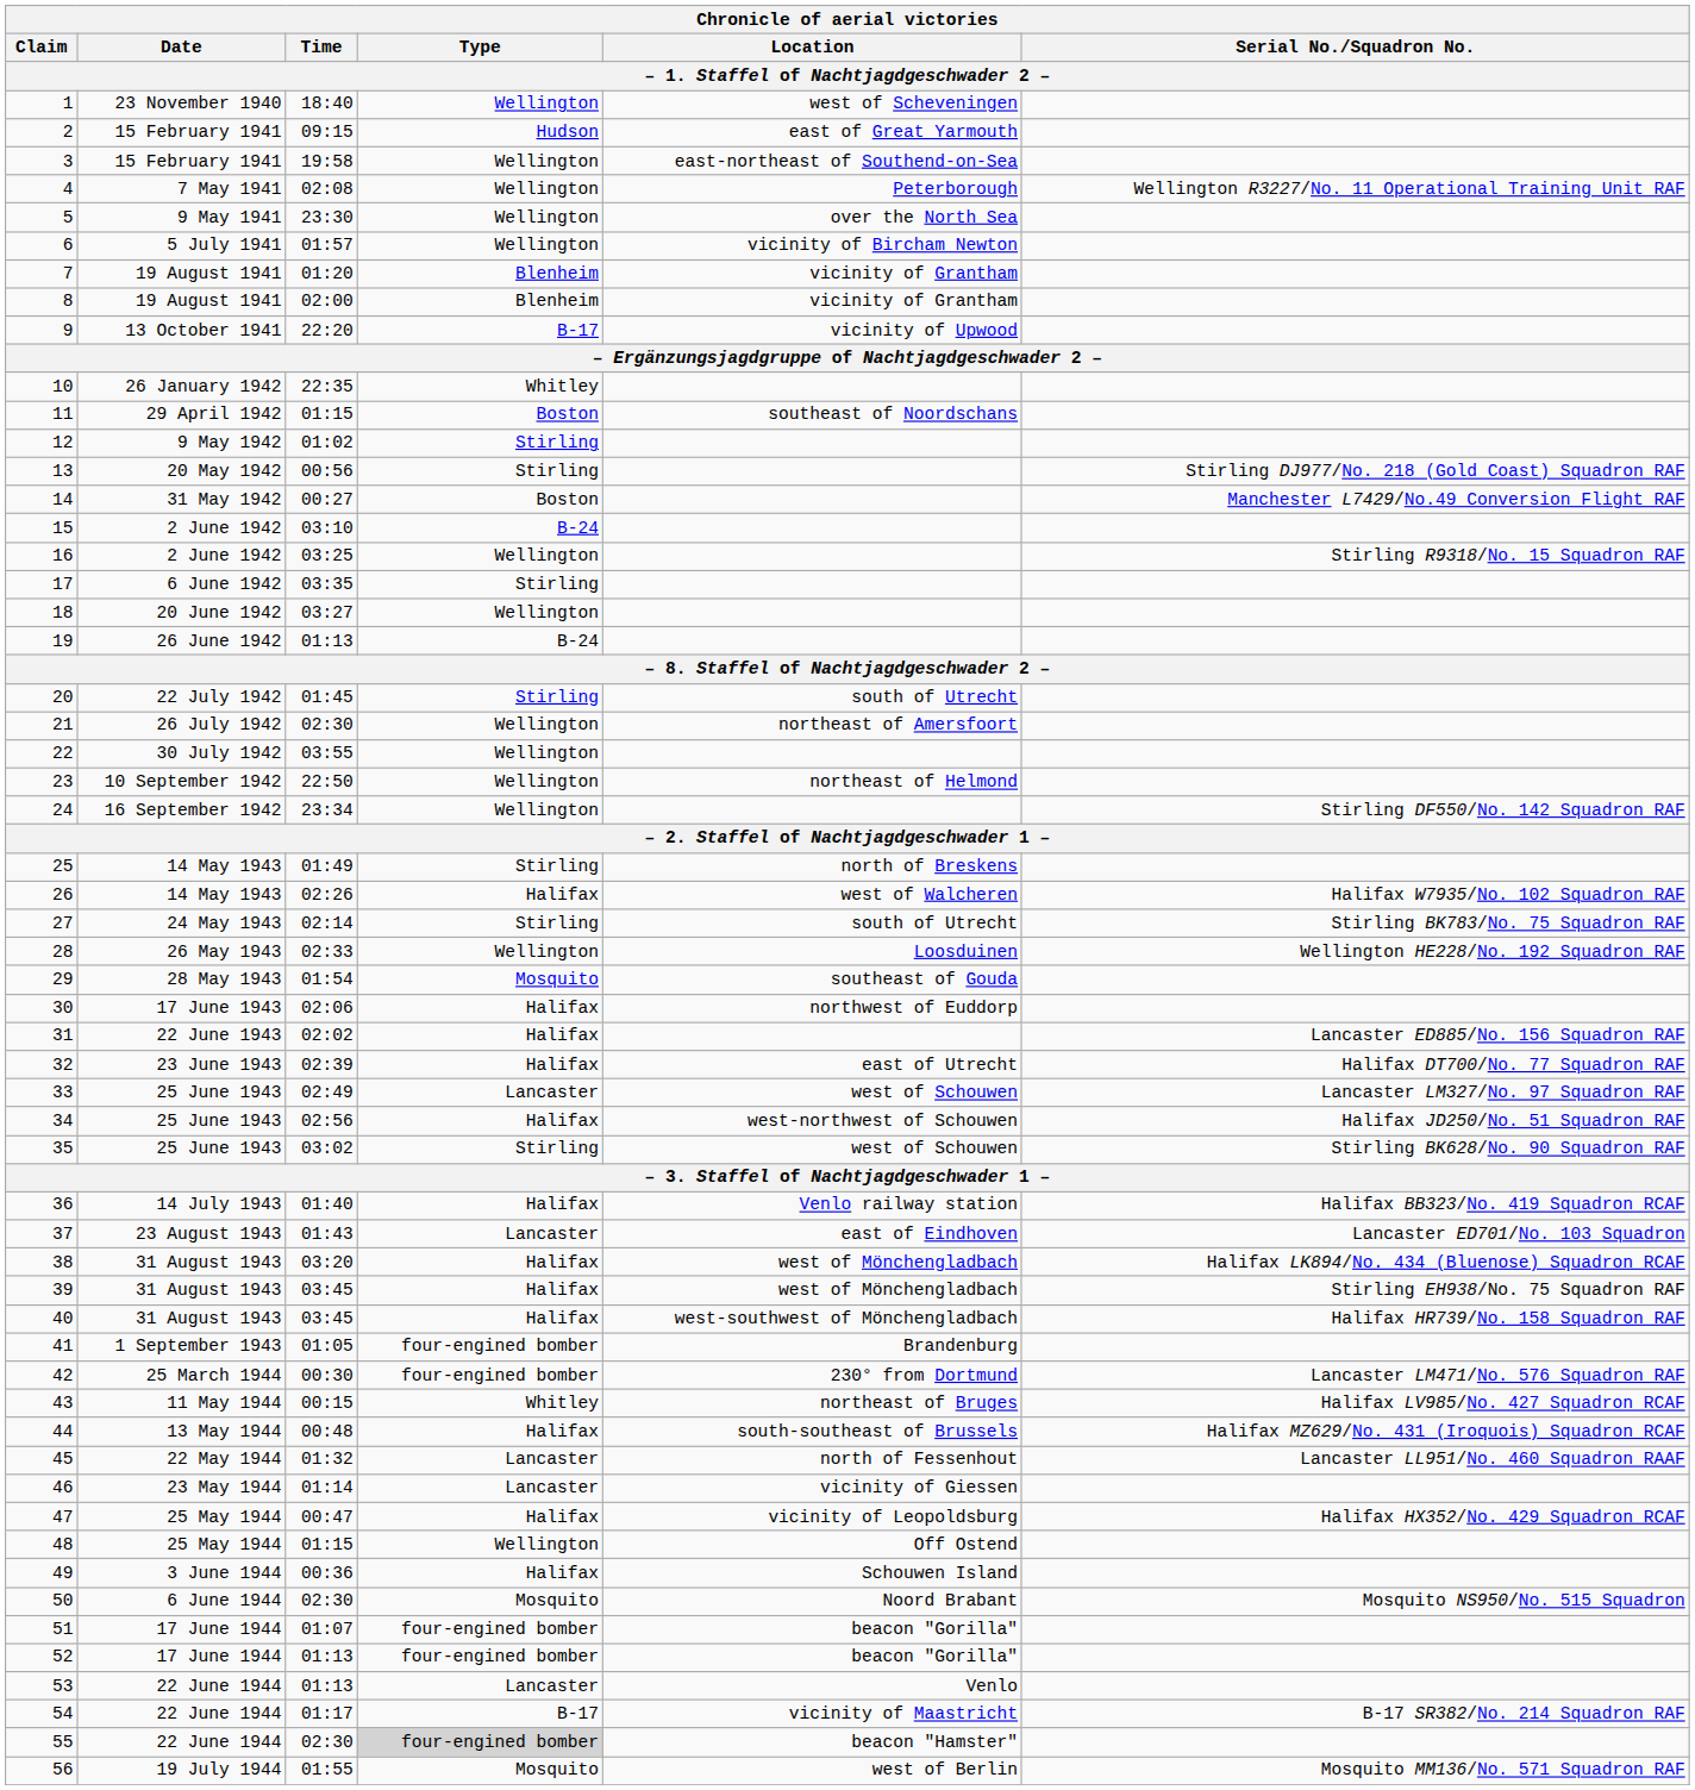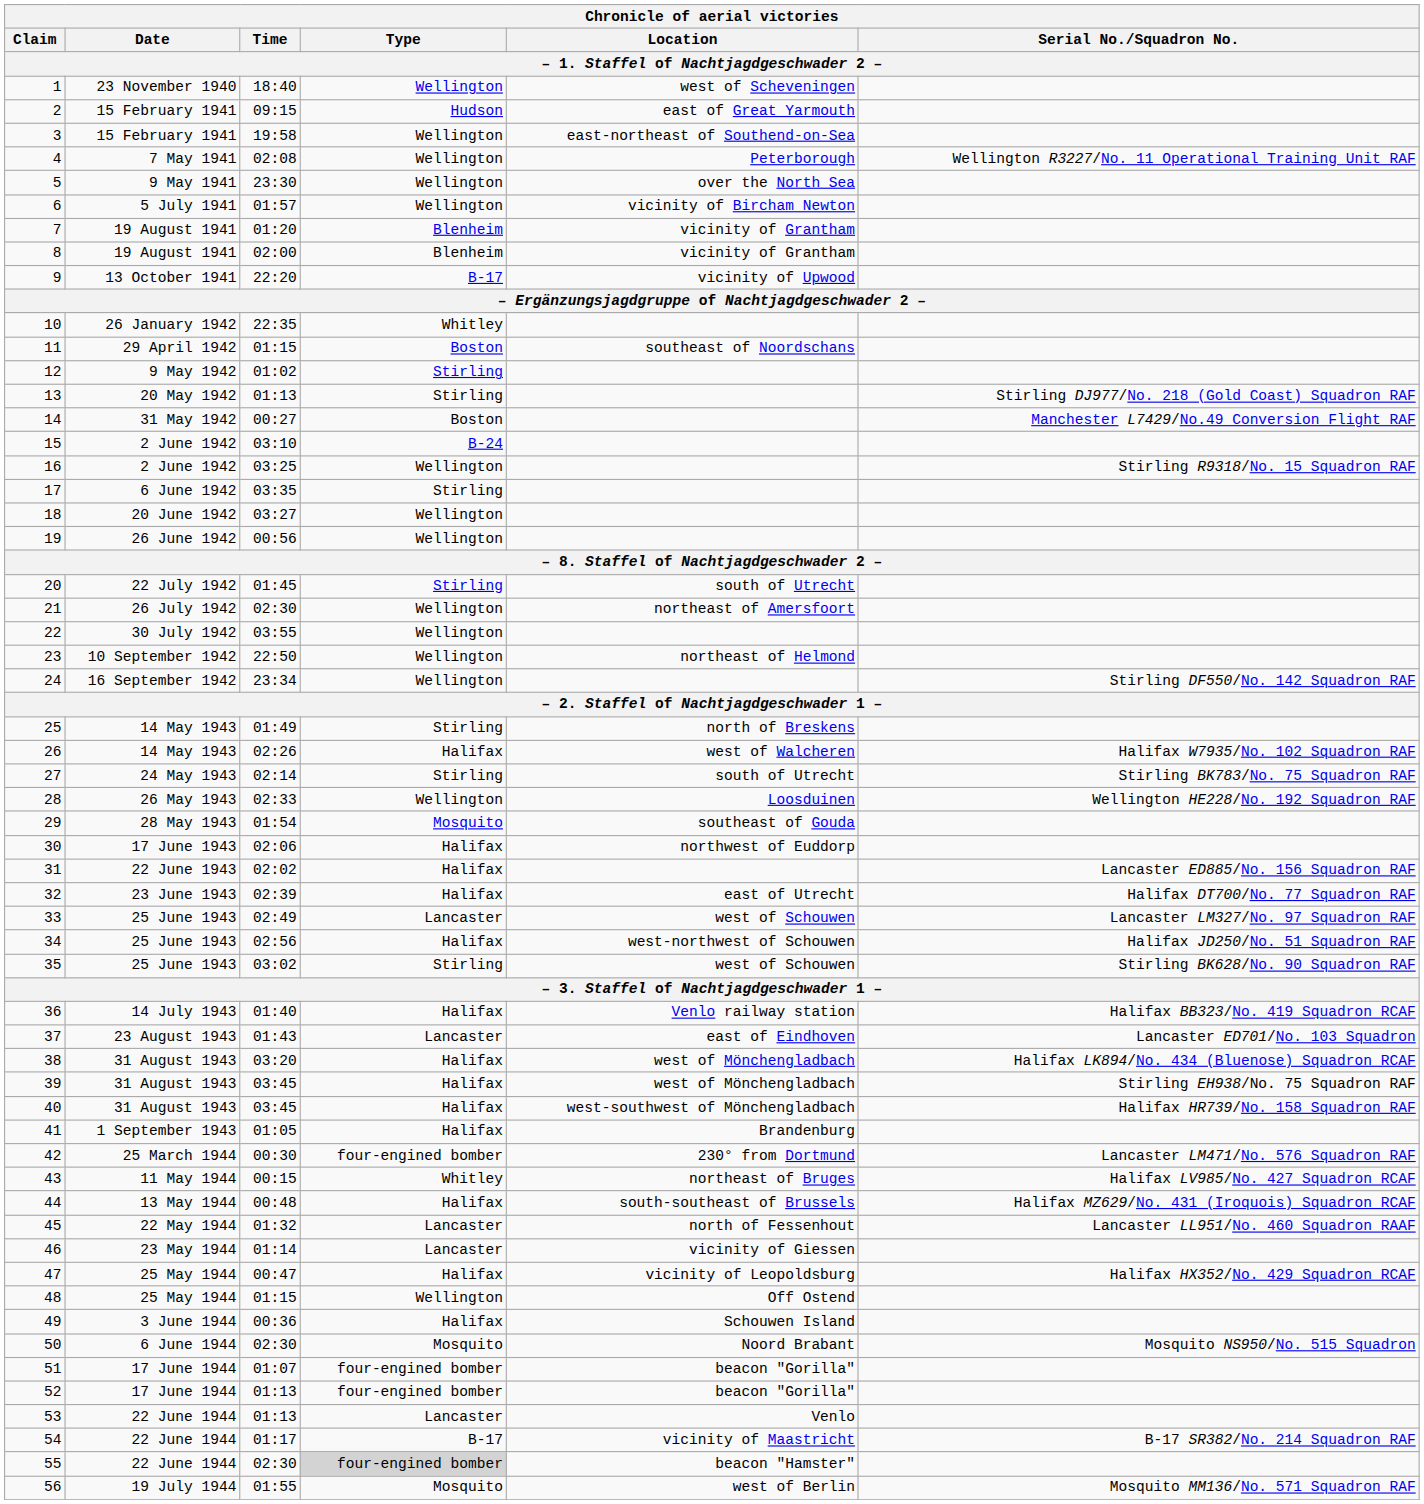13 | Time: 00:56 -> 01:13
19 | Time: 01:13 -> 00:56
19 | Type: B-24 -> Wellington
41 | Type: four-engined bomber -> Halifax
